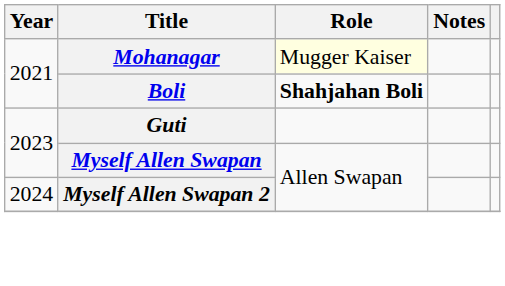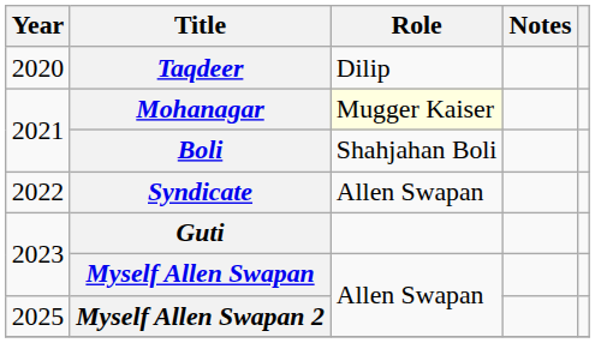+ row: 2020 | Taqdeer | Dilip
Boli | Role: bold -> normal
+ row: 2022 | Syndicate | Allen Swapan
Myself Allen Swapan 2 | Year: 2024 -> 2025
